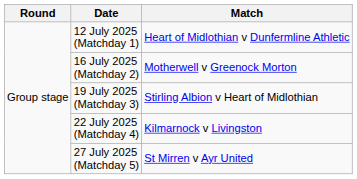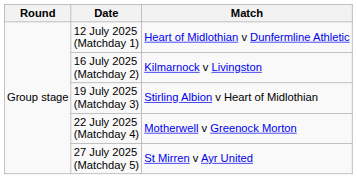16 July 2025 (Matchday 2) | Match: Motherwell v Greenock Morton -> Kilmarnock v Livingston
22 July 2025 (Matchday 4) | Match: Kilmarnock v Livingston -> Motherwell v Greenock Morton
